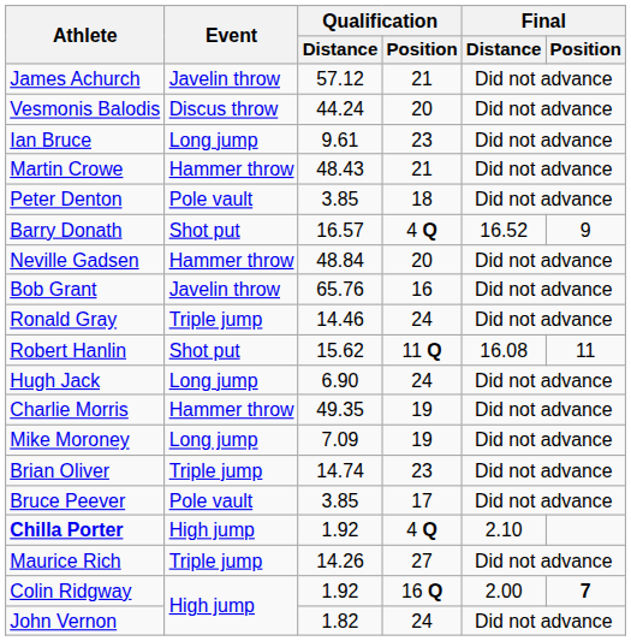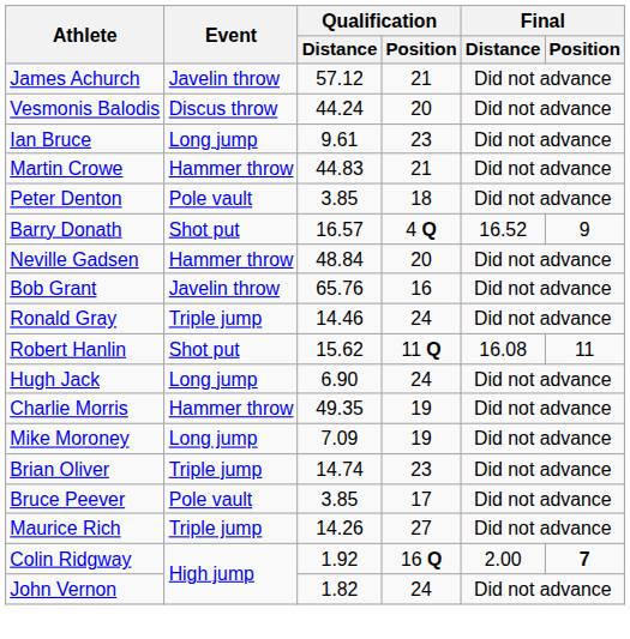Martin Crowe | Qualification / Distance: 48.43 -> 44.83
- row: Chilla Porter | High jump | 1.92 | 4 Q | 2.10
